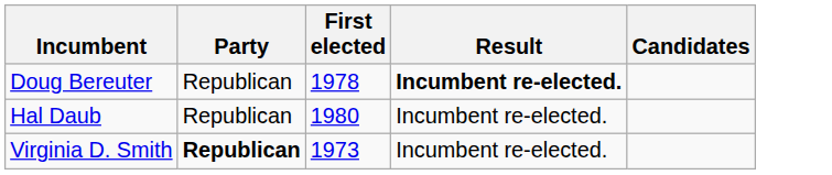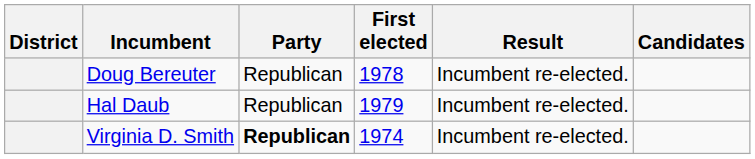+ column: District
Doug Bereuter | Result: bold -> normal
Hal Daub | First elected: 1980 -> 1979
Virginia D. Smith | First elected: 1973 -> 1974
